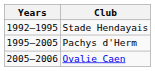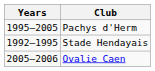rows swapped: Stade Hendayais <-> Pachys d'Herm
